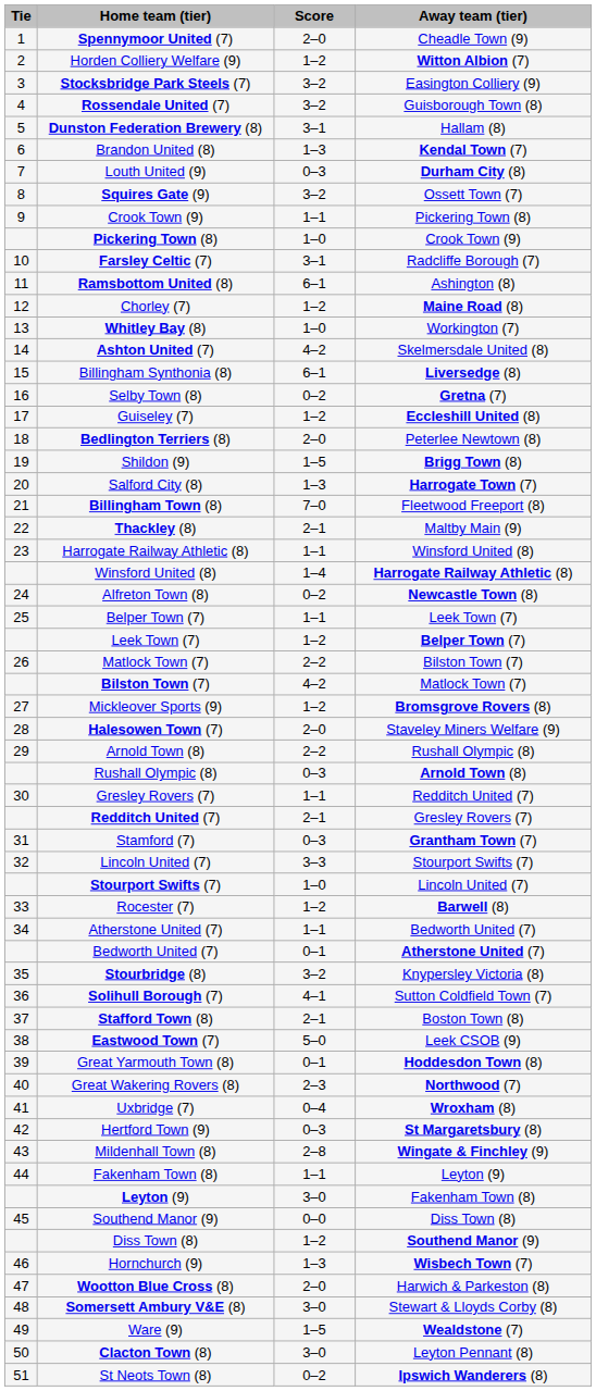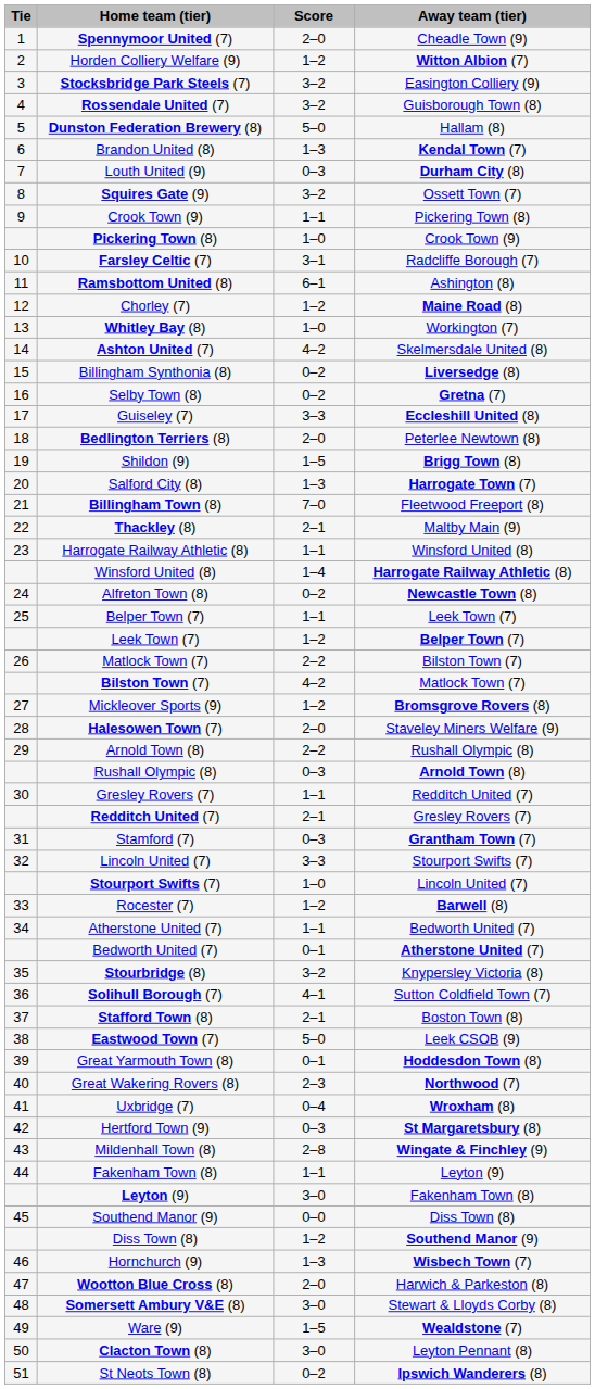Dunston Federation Brewery (8) | Score: 3–1 -> 5–0
Billingham Synthonia (8) | Score: 6–1 -> 0–2
Guiseley (7) | Score: 1–2 -> 3–3
